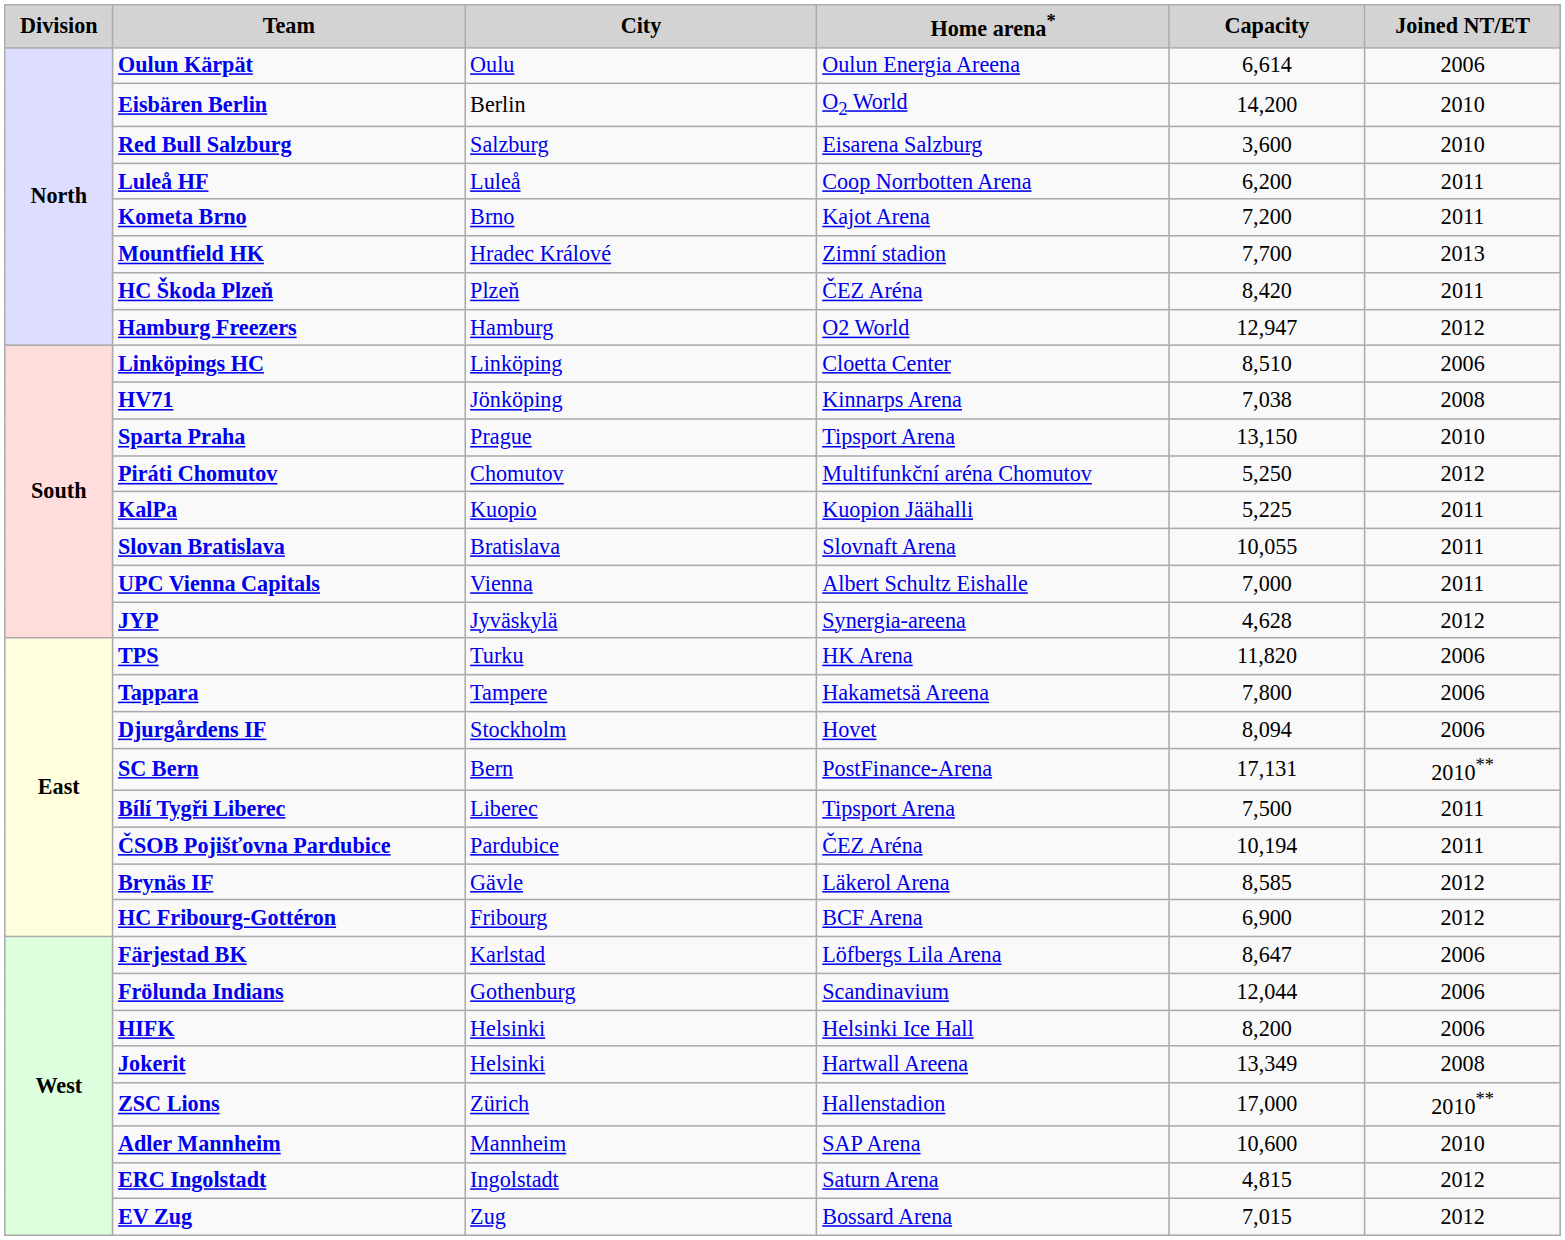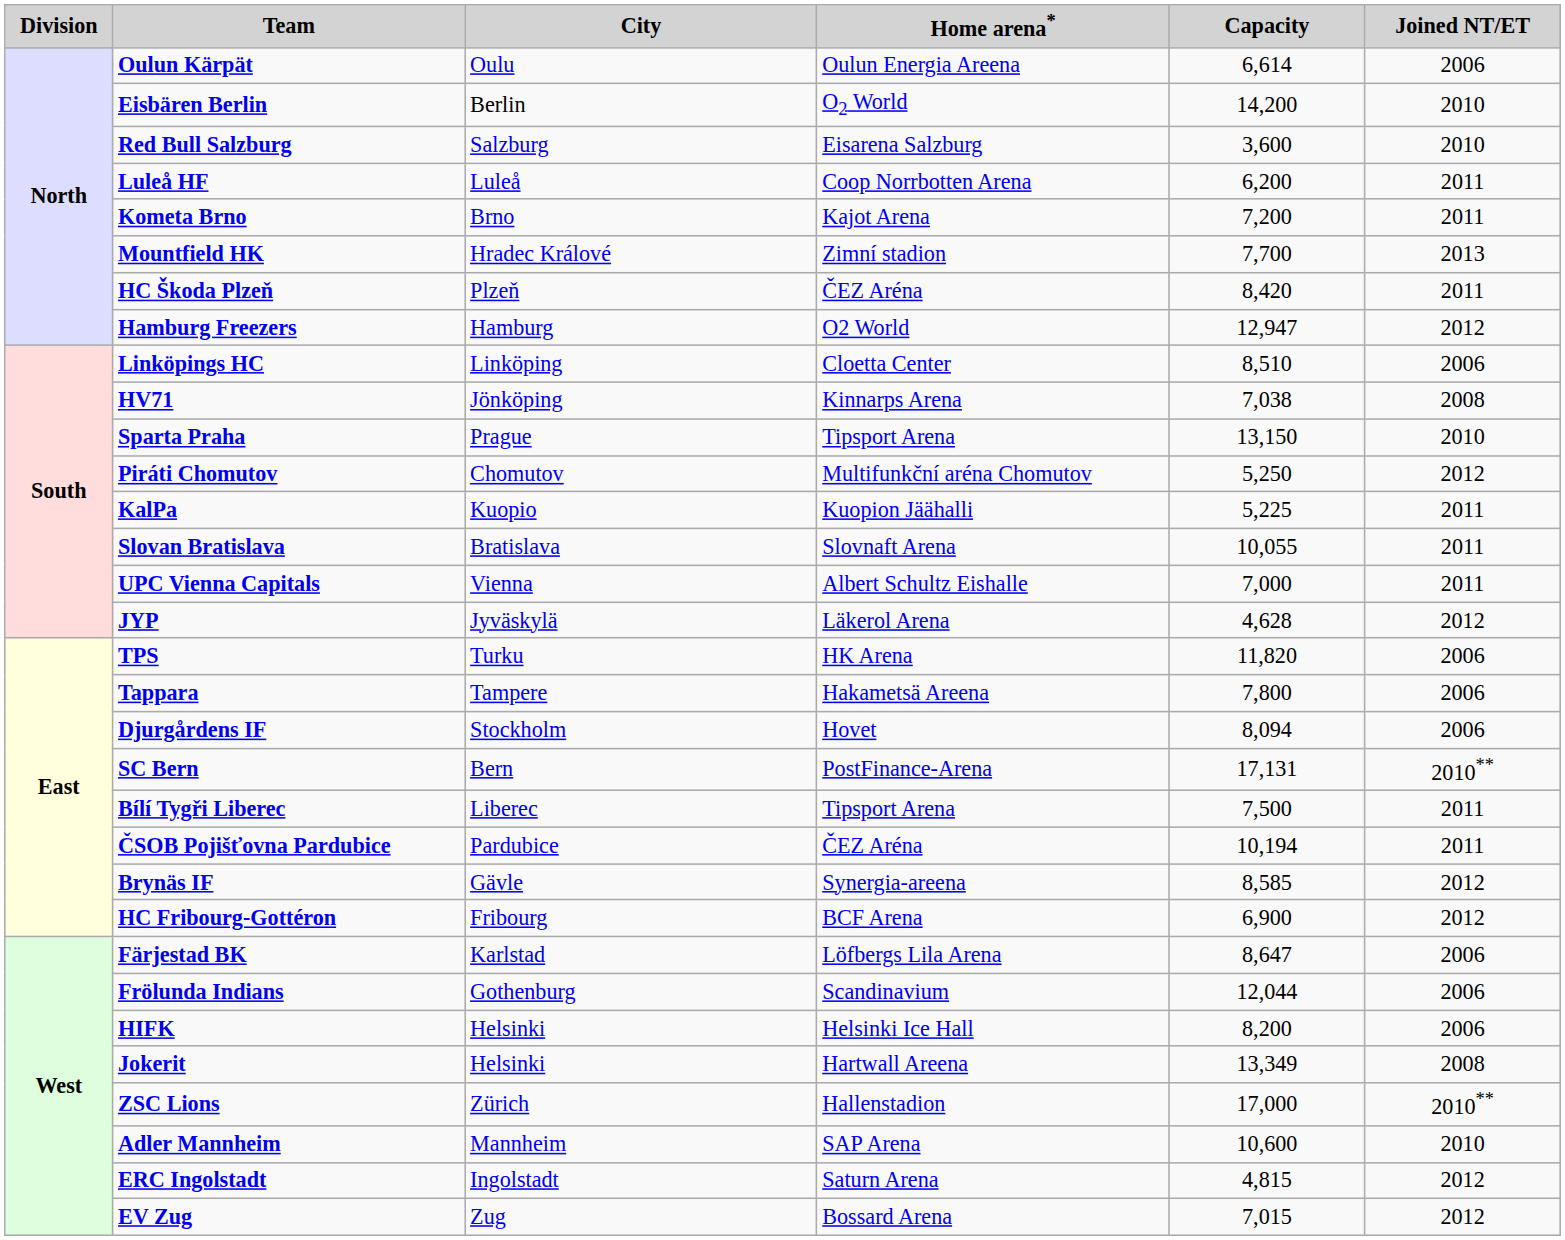JYP | Home arena*: Synergia-areena -> Läkerol Arena
Brynäs IF | Home arena*: Läkerol Arena -> Synergia-areena
